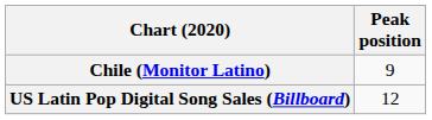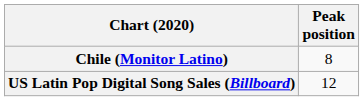Chile (Monitor Latino) | Peak position: 9 -> 8
